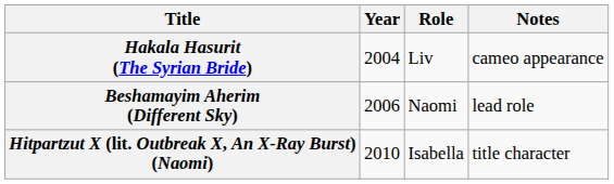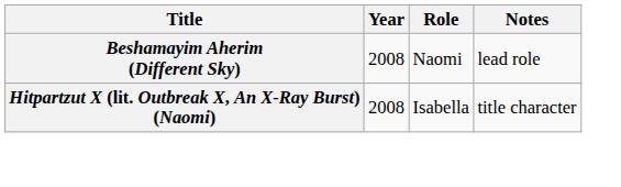- row: Hakala Hasurit (The Syrian Bride) | 2004 | Liv | cameo appearance
Beshamayim Aherim (Different Sky) | Year: 2006 -> 2008
Hitpartzut X (lit. Outbreak X, An X-Ray Burst) (Naomi) | Year: 2010 -> 2008
